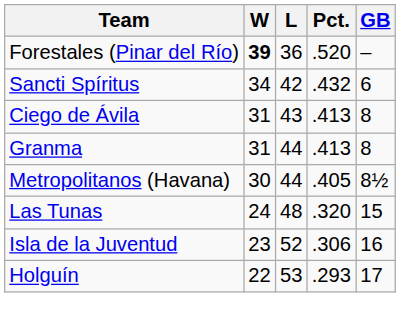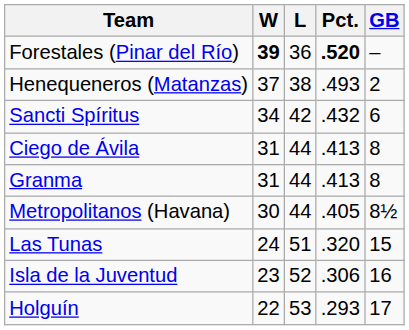Forestales (Pinar del Río) | Pct.: normal -> bold
+ row: Henequeneros (Matanzas) | 37 | 38 | .493 | 2
Ciego de Ávila | L: 43 -> 44
Las Tunas | L: 48 -> 51
